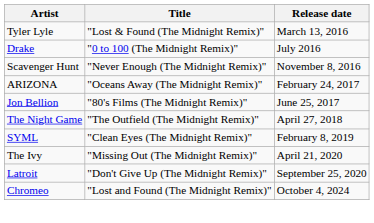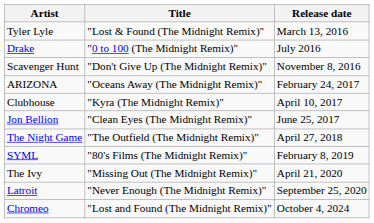Scavenger Hunt | Title: "Never Enough (The Midnight Remix)" -> "Don't Give Up (The Midnight Remix)"
+ row: Clubhouse | "Kyra (The Midnight Remix)" | April 10, 2017
Jon Bellion | Title: "80's Films (The Midnight Remix)" -> "Clean Eyes (The Midnight Remix)"
SYML | Title: "Clean Eyes (The Midnight Remix)" -> "80's Films (The Midnight Remix)"
Latroit | Title: "Don't Give Up (The Midnight Remix)" -> "Never Enough (The Midnight Remix)"
